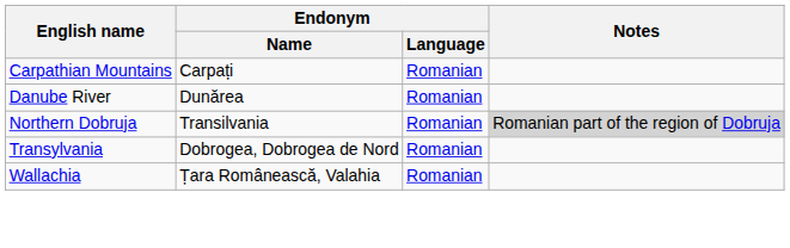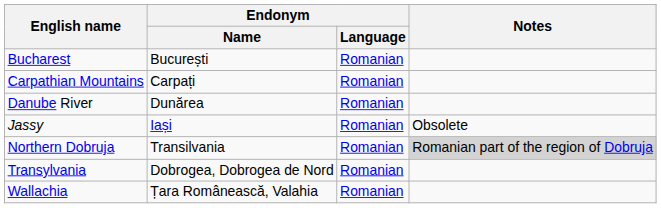+ row: Bucharest | București | Romanian
+ row: Jassy | Iași | Romanian | Obsolete
